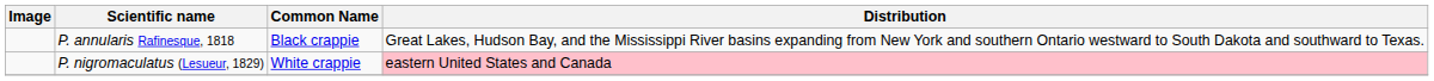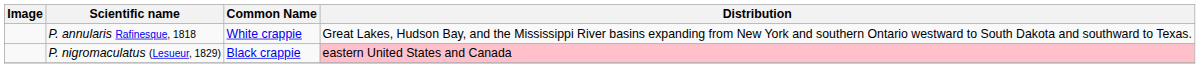P. annularis Rafinesque, 1818 | Common Name: Black crappie -> White crappie
P. nigromaculatus (Lesueur, 1829) | Common Name: White crappie -> Black crappie
